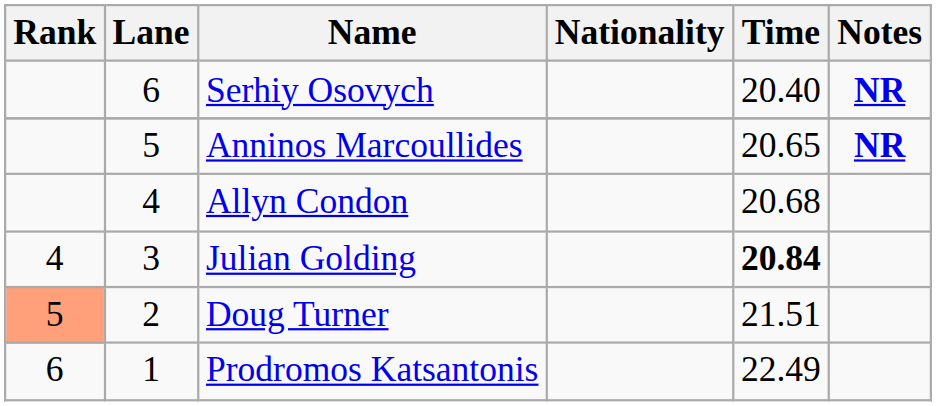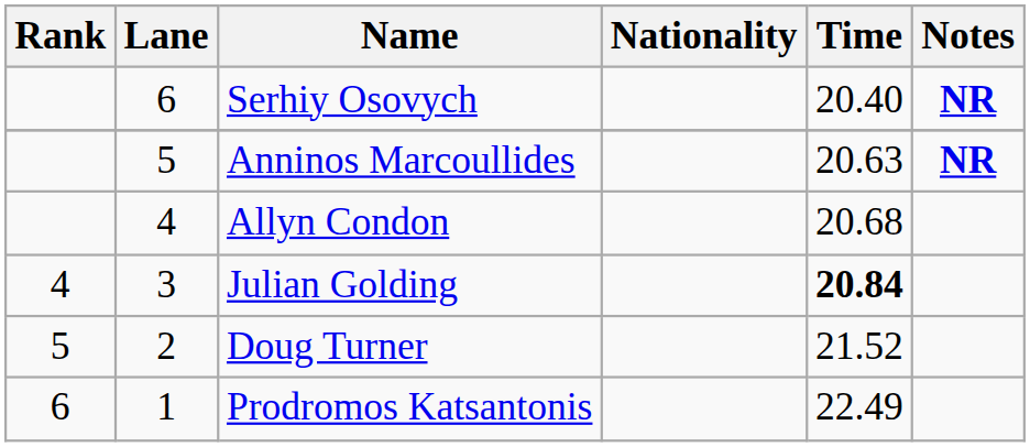Anninos Marcoullides | Time: 20.65 -> 20.63
Doug Turner | Rank: lightsalmon background -> no background
Doug Turner | Time: 21.51 -> 21.52
